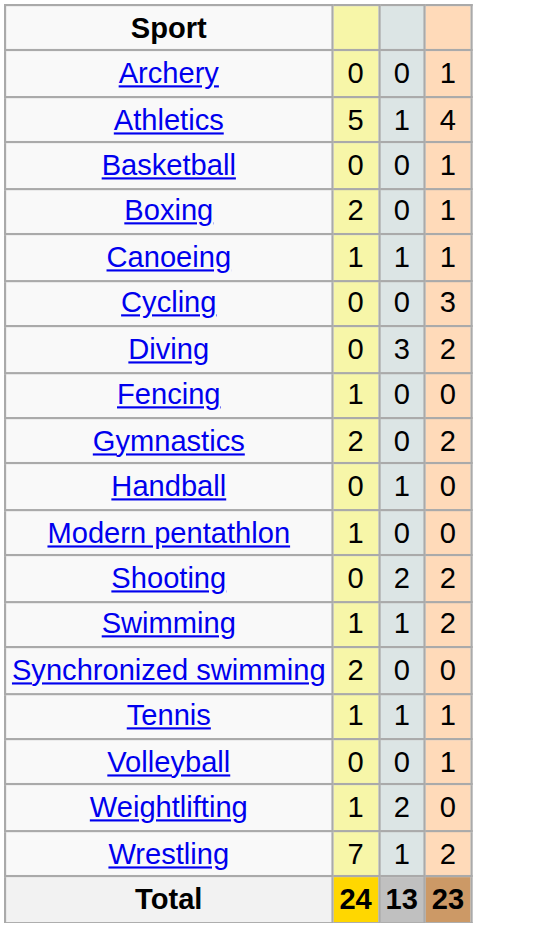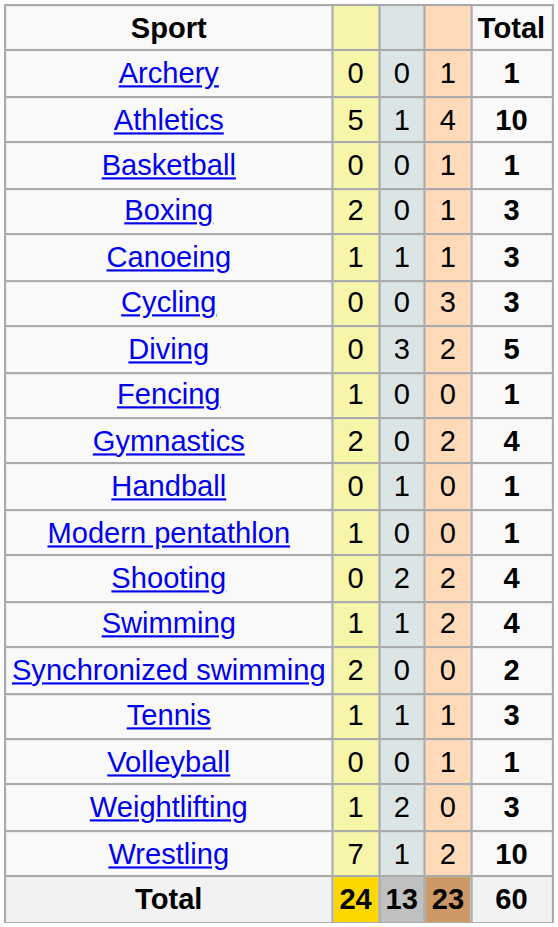+ column: Total | 1 | 10 | 1 | 3 | 3 | 3 | 5 | 1 | 4 | 1 | 1 | 4 | 4 | 2 | 3 | 1 | 3 | 10 | 60
